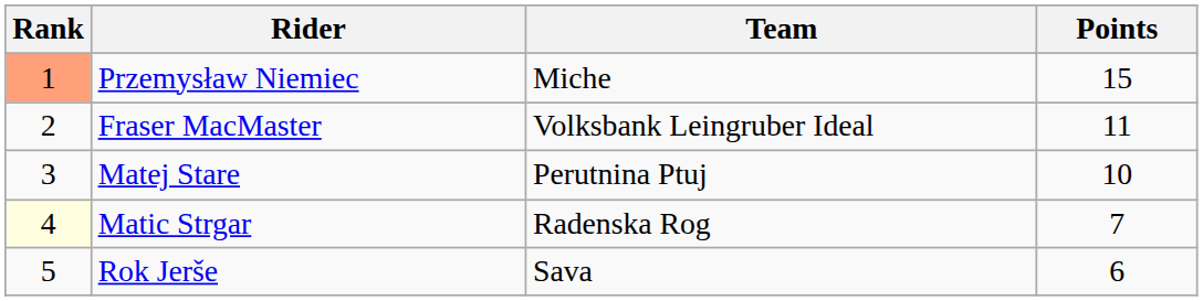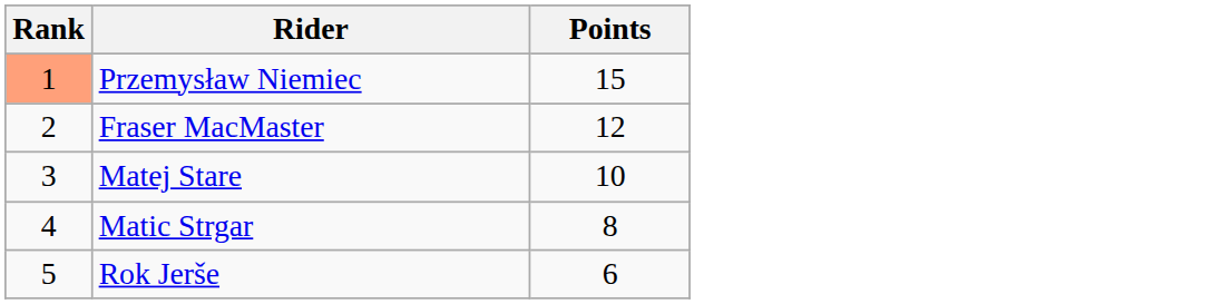- column: Team | Miche | Volksbank Leingruber Ideal | Perutnina Ptuj | Radenska Rog | Sava
Fraser MacMaster | Points: 11 -> 12
Matic Strgar | Rank: lightyellow background -> no background
Matic Strgar | Points: 7 -> 8
